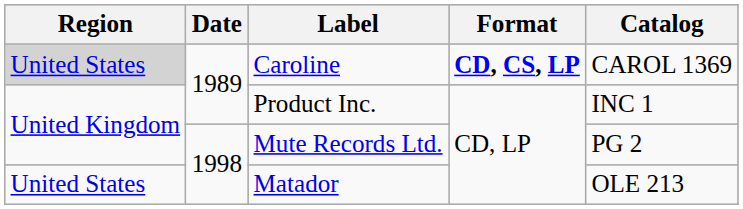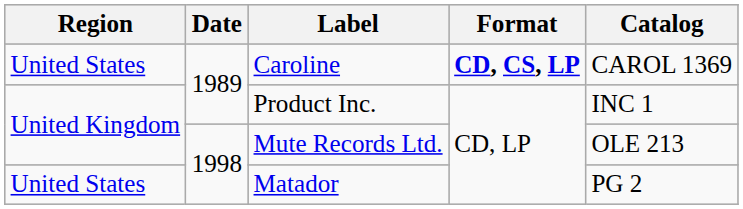Caroline | Region: lightgrey background -> no background
Mute Records Ltd. | Catalog: PG 2 -> OLE 213
Matador | Catalog: OLE 213 -> PG 2
